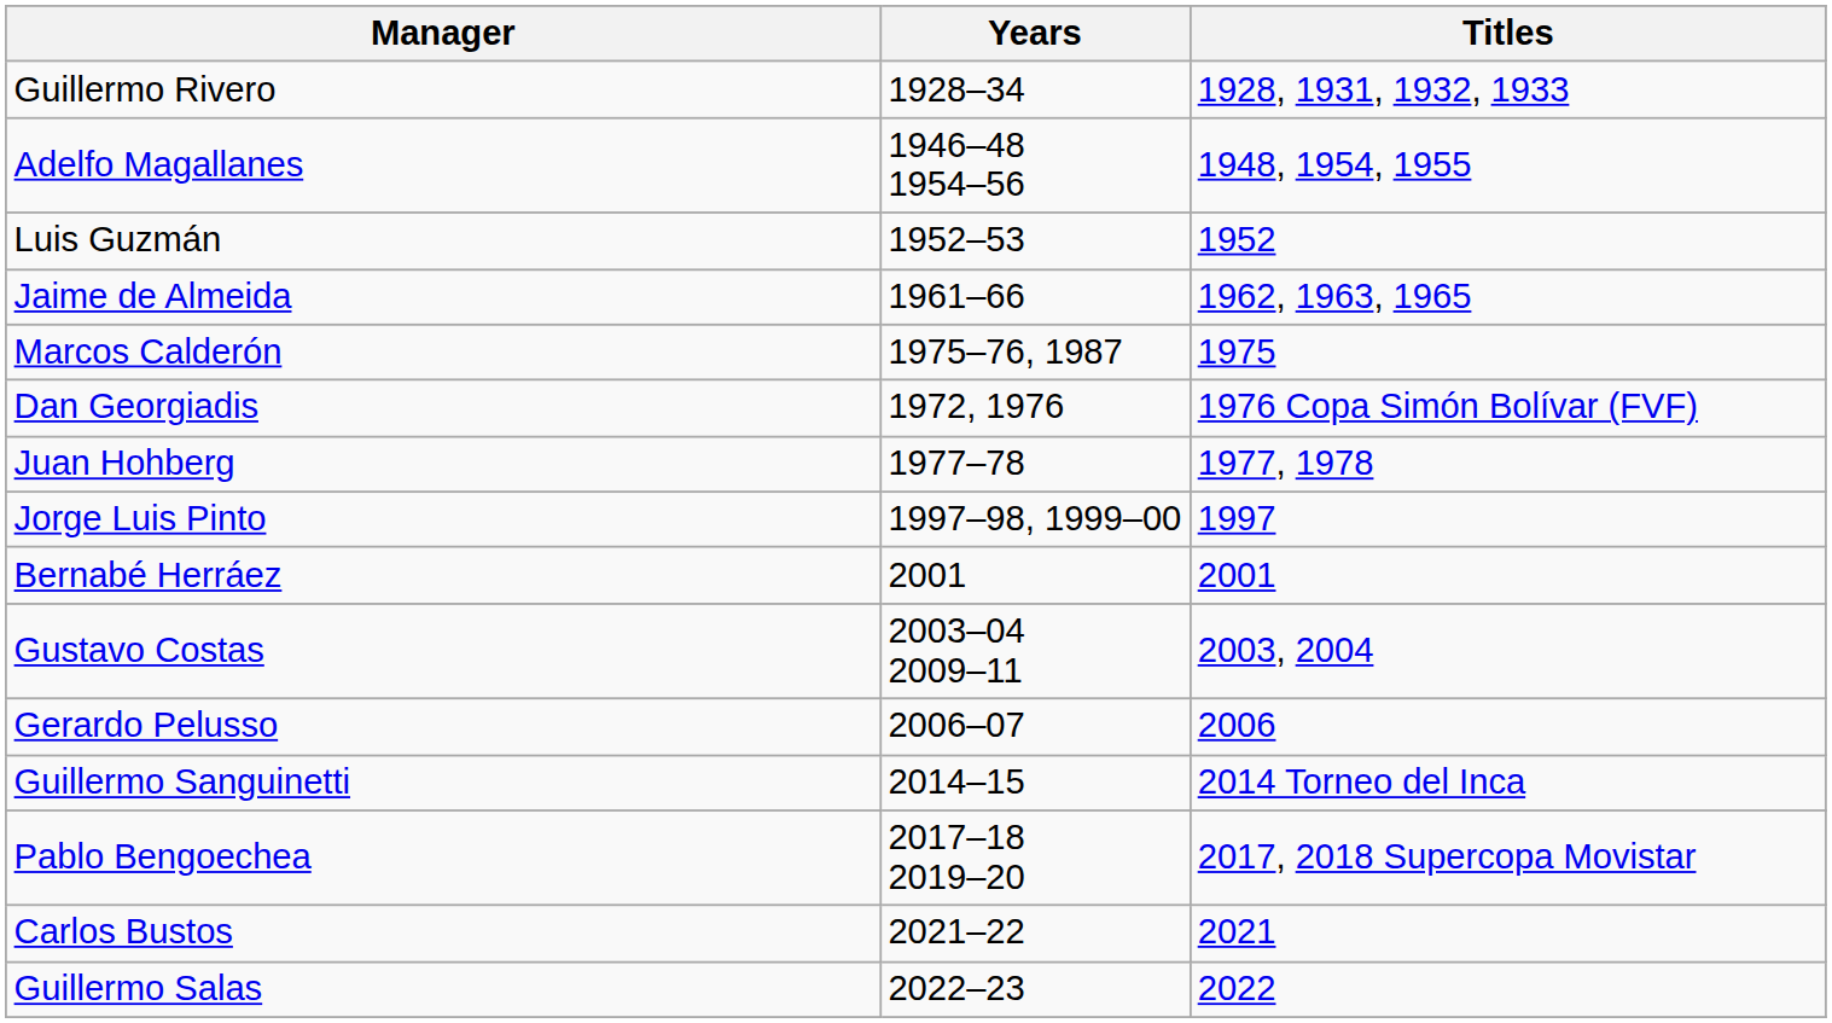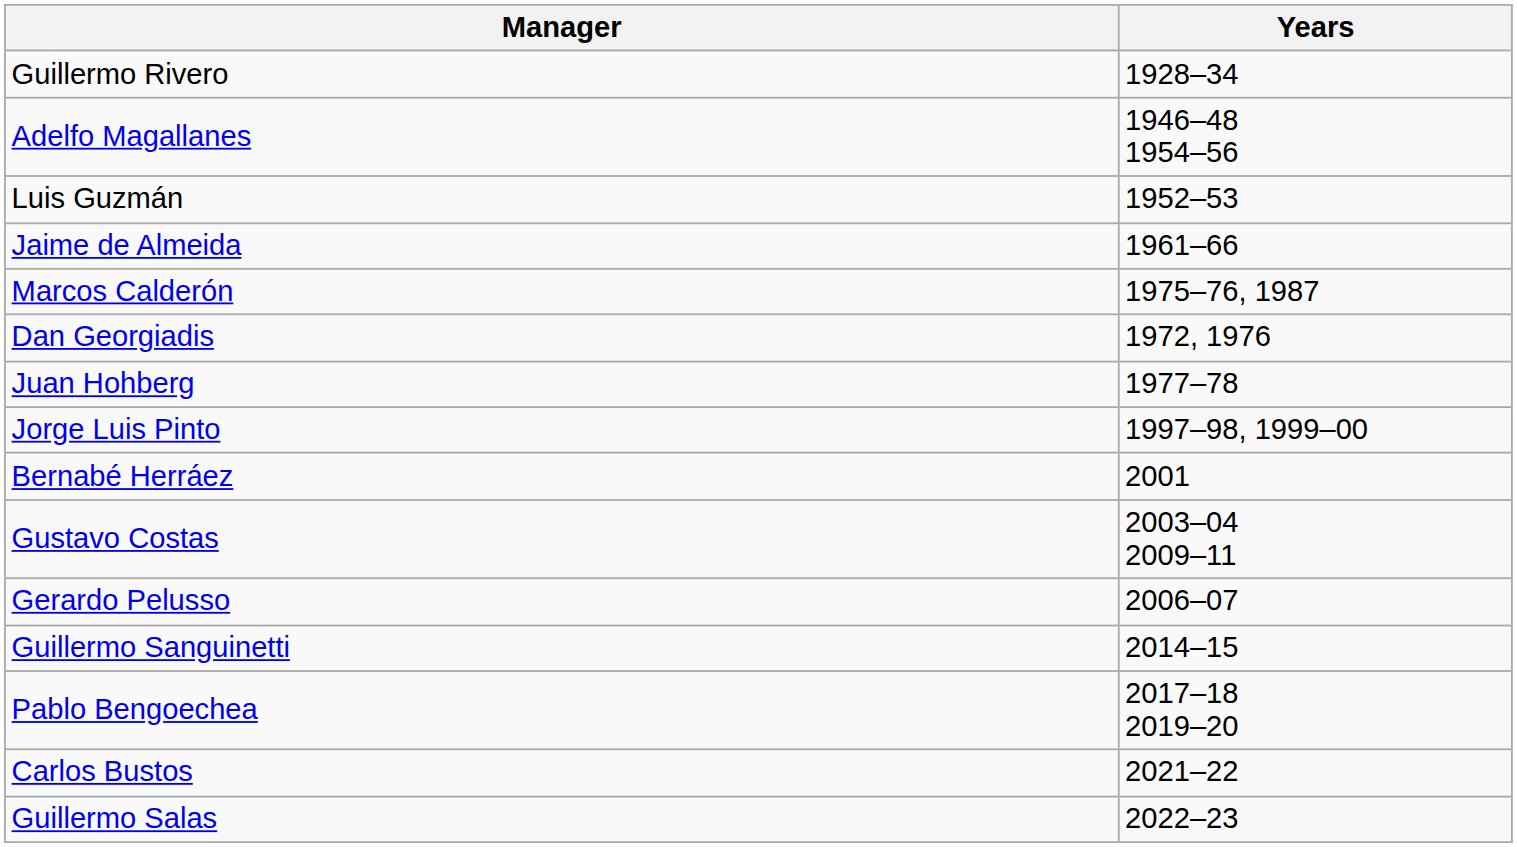- column: Titles | 1928, 1931, 1932, 1933 | 1948, 1954, 1955 | 1952 | 1962, 1963, 1965 | 1975 | 1976 Copa Simón Bolívar (FVF) | 1977, 1978 | 1997 | 2001 | 2003, 2004 | 2006 | 2014 Torneo del Inca | 2017, 2018 Supercopa Movistar | 2021 | 2022
